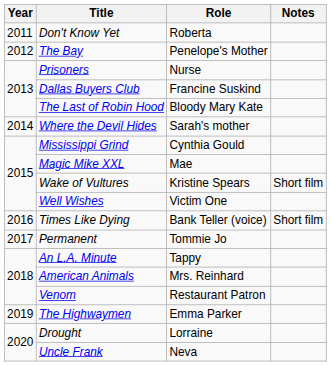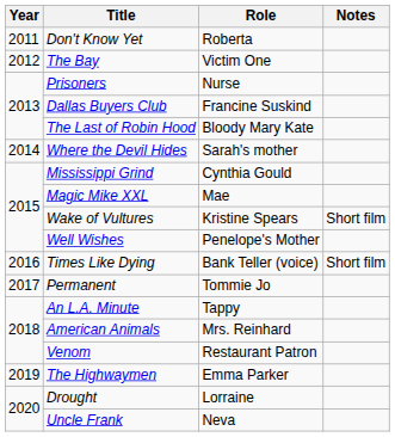The Bay | Role: Penelope's Mother -> Victim One
Well Wishes | Role: Victim One -> Penelope's Mother
